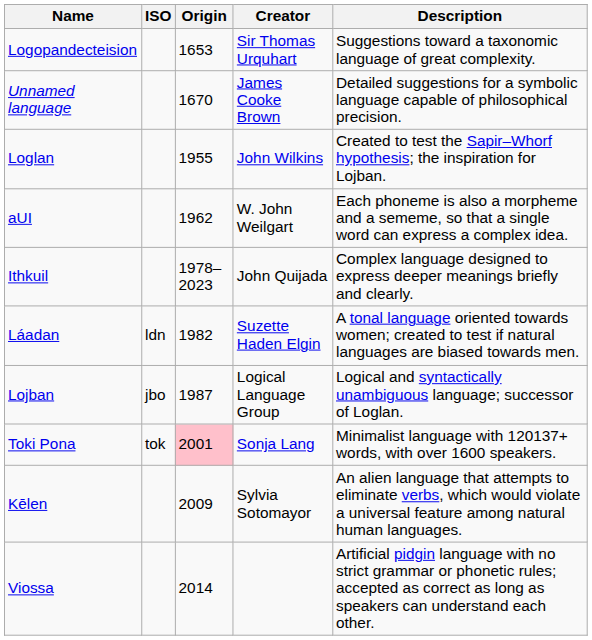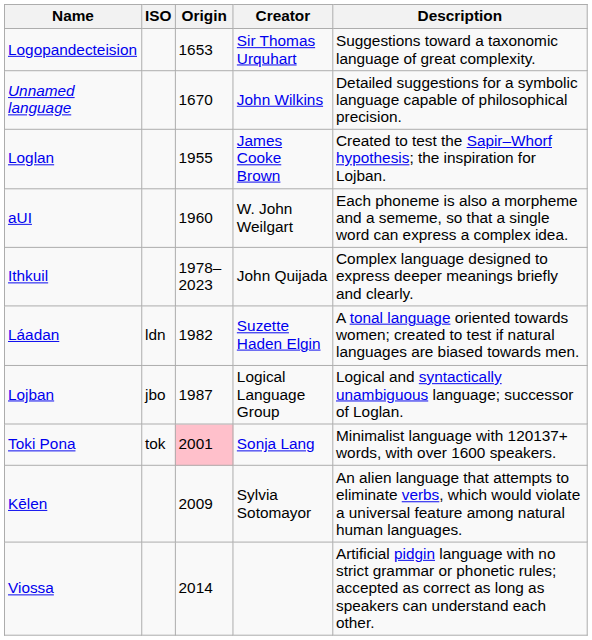Unnamed language | Creator: James Cooke Brown -> John Wilkins
Loglan | Creator: John Wilkins -> James Cooke Brown
aUI | Origin: 1962 -> 1960
